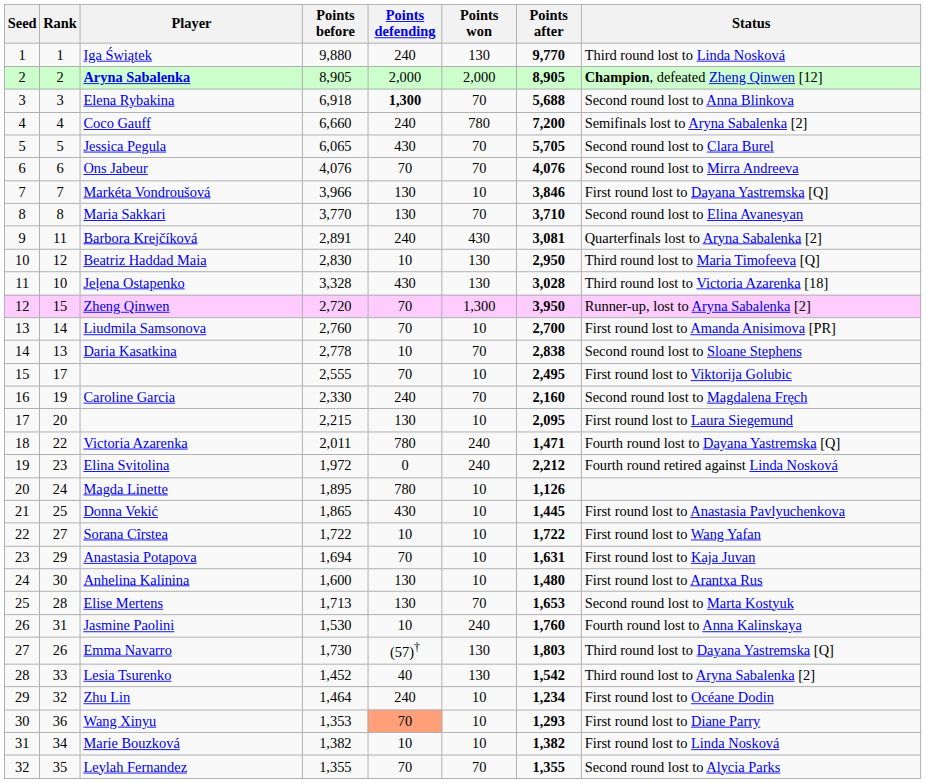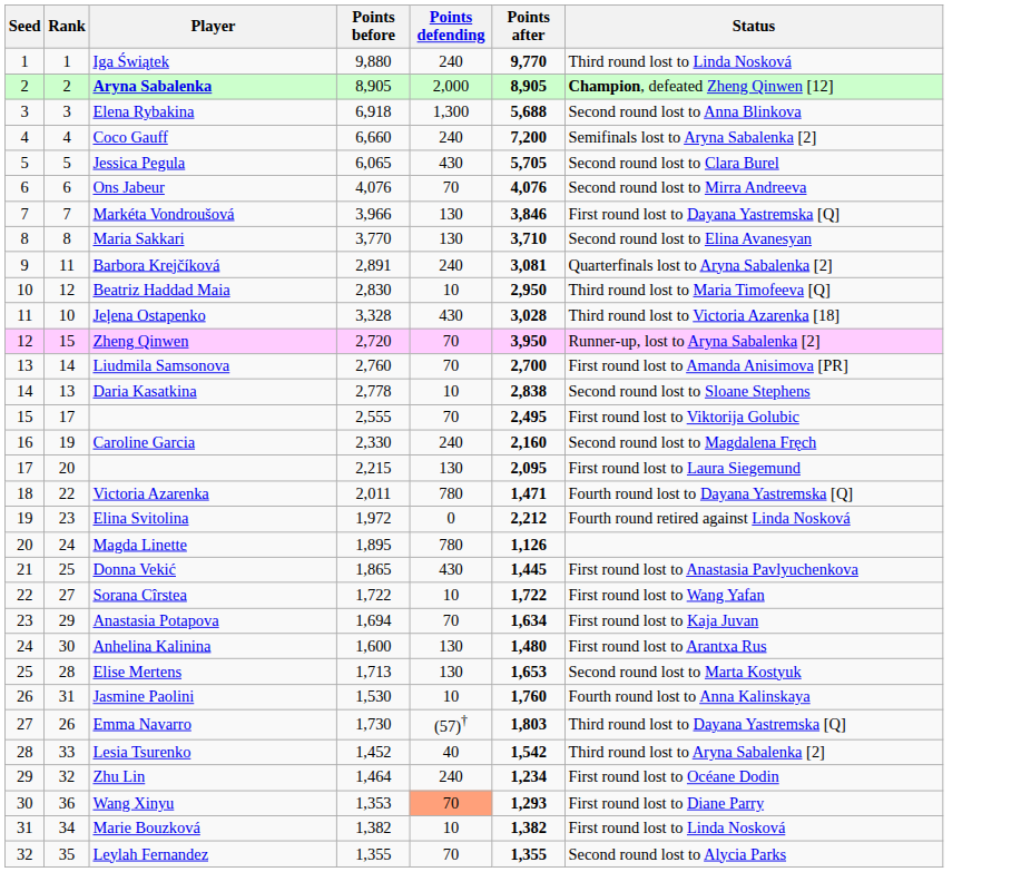- column: Points won | 130 | 2,000 | 70 | 780 | 70 | 70 | 10 | 70 | 430 | 130 | 130 | 1,300 | 10 | 70 | 10 | 70 | 10 | 240 | 240 | 10 | 10 | 10 | 10 | 10 | 70 | 240 | 130 | 130 | 10 | 10 | 10 | 70
Elena Rybakina | Points defending: bold -> normal
Anastasia Potapova | Points after: 1,631 -> 1,634
